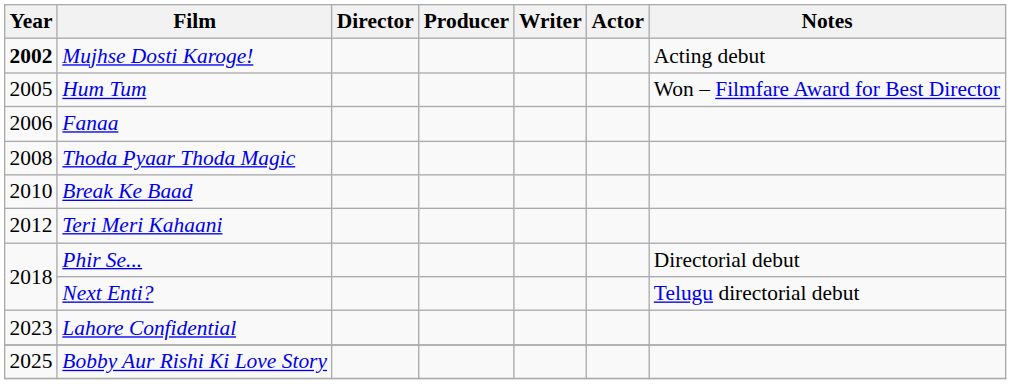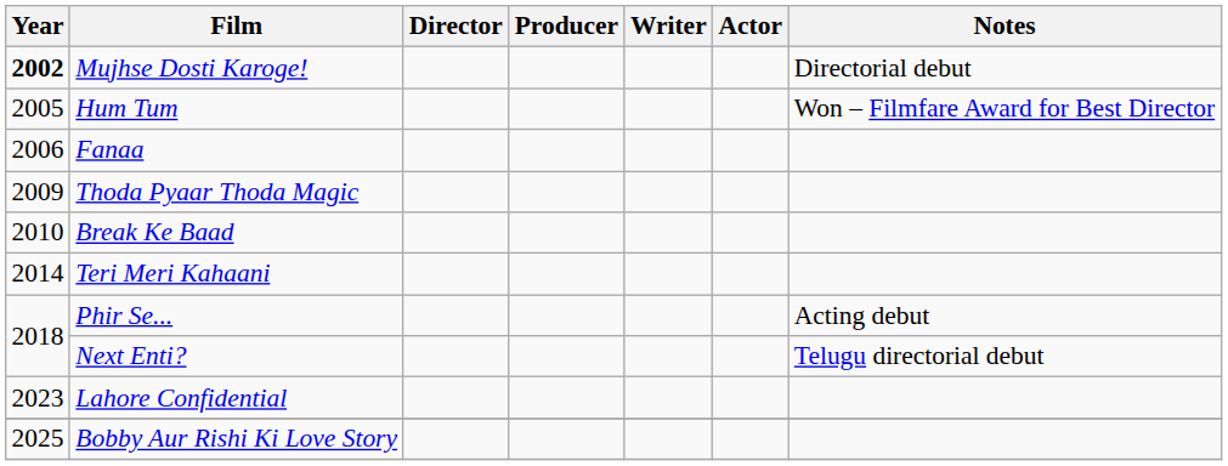Mujhse Dosti Karoge! | Notes: Acting debut -> Directorial debut
Thoda Pyaar Thoda Magic | Year: 2008 -> 2009
Teri Meri Kahaani | Year: 2012 -> 2014
Phir Se... | Notes: Directorial debut -> Acting debut
